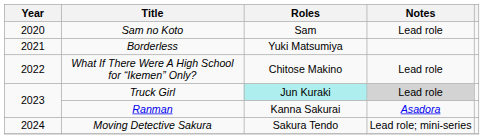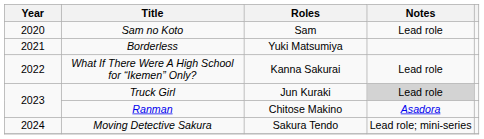What If There Were A High School for “Ikemen” Only? | Roles: Chitose Makino -> Kanna Sakurai
Truck Girl | Roles: paleturquoise background -> no background
Ranman | Roles: Kanna Sakurai -> Chitose Makino
